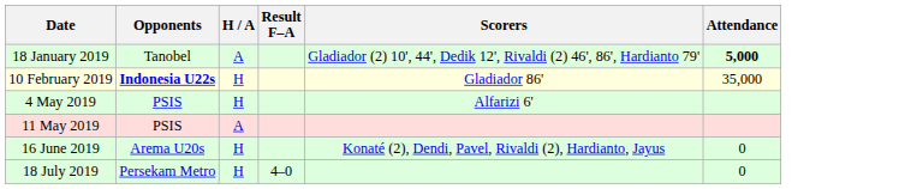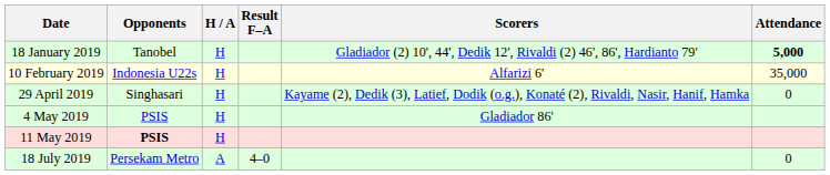18 January 2019 | H / A: A -> H
10 February 2019 | Opponents: bold -> normal
10 February 2019 | Scorers: Gladiador 86' -> Alfarizi 6'
+ row: 29 April 2019 | Singhasari | H | Kayame (2), Dedik (3), Latief, Dodik (o.g.), Konaté (2), Rivaldi, Nasir, Hanif, Hamka | 0
4 May 2019 | Scorers: Alfarizi 6' -> Gladiador 86'
11 May 2019 | Opponents: normal -> bold
11 May 2019 | H / A: A -> H
- row: 16 June 2019 | Arema U20s | H | Konaté (2), Dendi, Pavel, Rivaldi (2), Hardianto, Jayus | 0
18 July 2019 | H / A: H -> A
